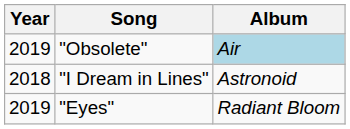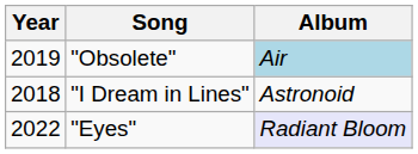"Eyes" | Year: 2019 -> 2022
"Eyes" | Album: no background -> lavender background
